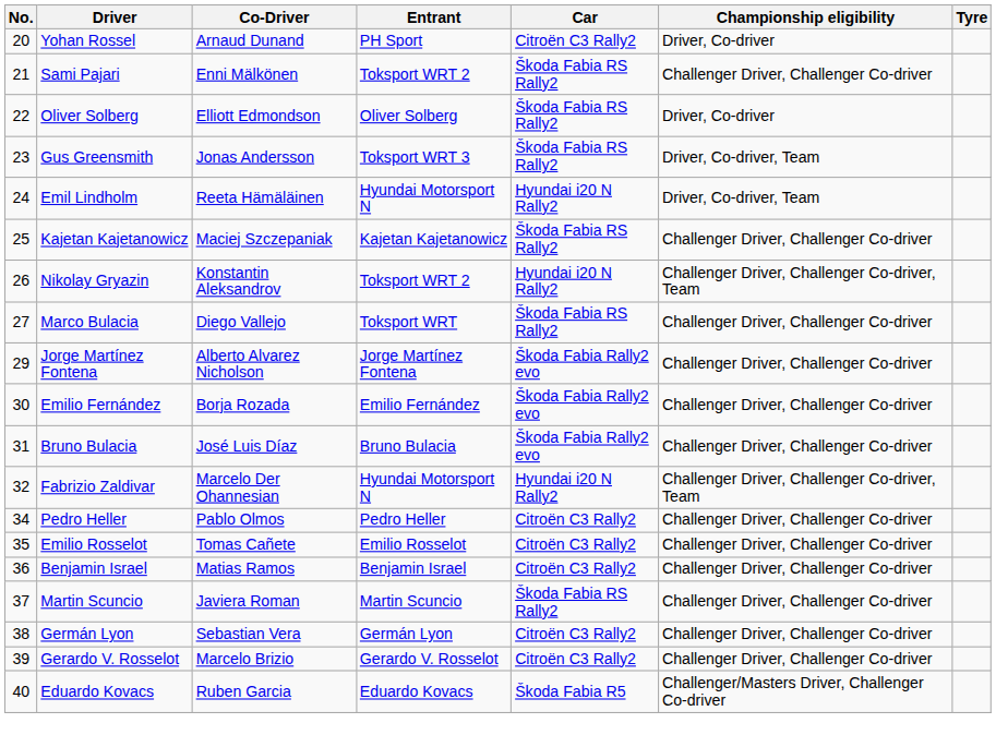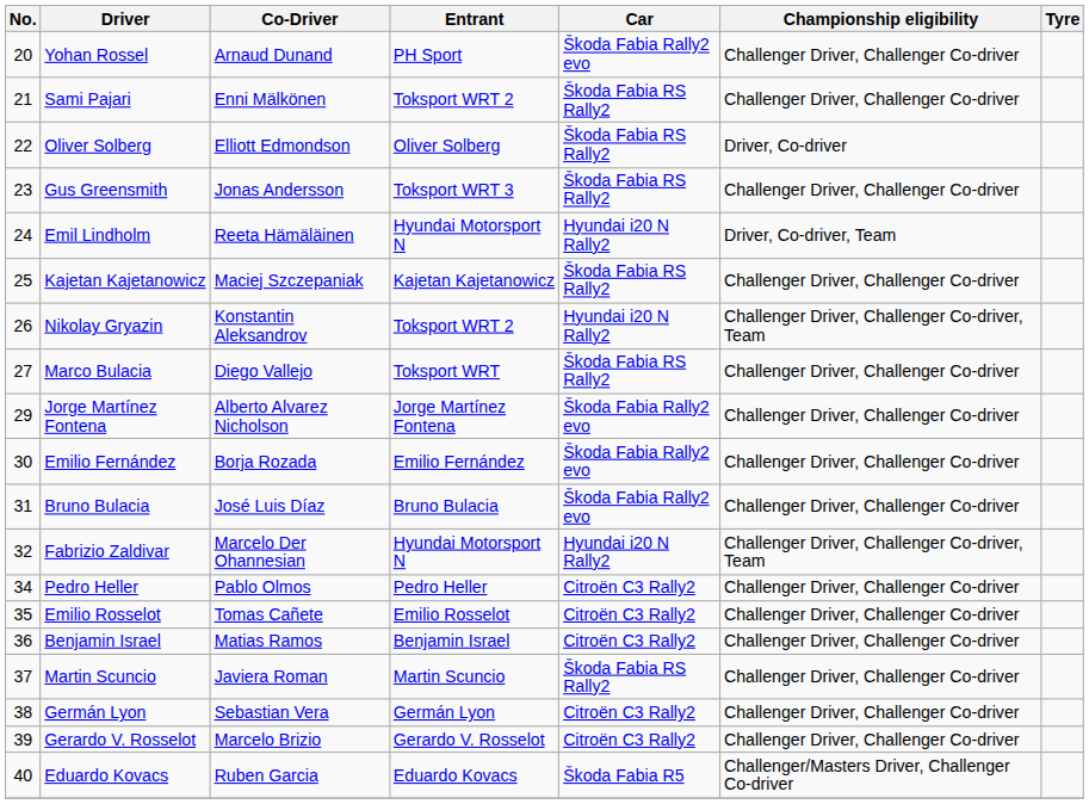Yohan Rossel | Car: Citroën C3 Rally2 -> Škoda Fabia Rally2 evo
Yohan Rossel | Championship eligibility: Driver, Co-driver -> Challenger Driver, Challenger Co-driver
Gus Greensmith | Championship eligibility: Driver, Co-driver, Team -> Challenger Driver, Challenger Co-driver
